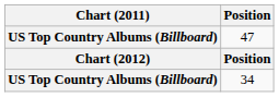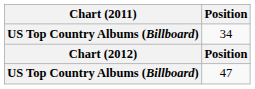rows swapped: 47 <-> 34
